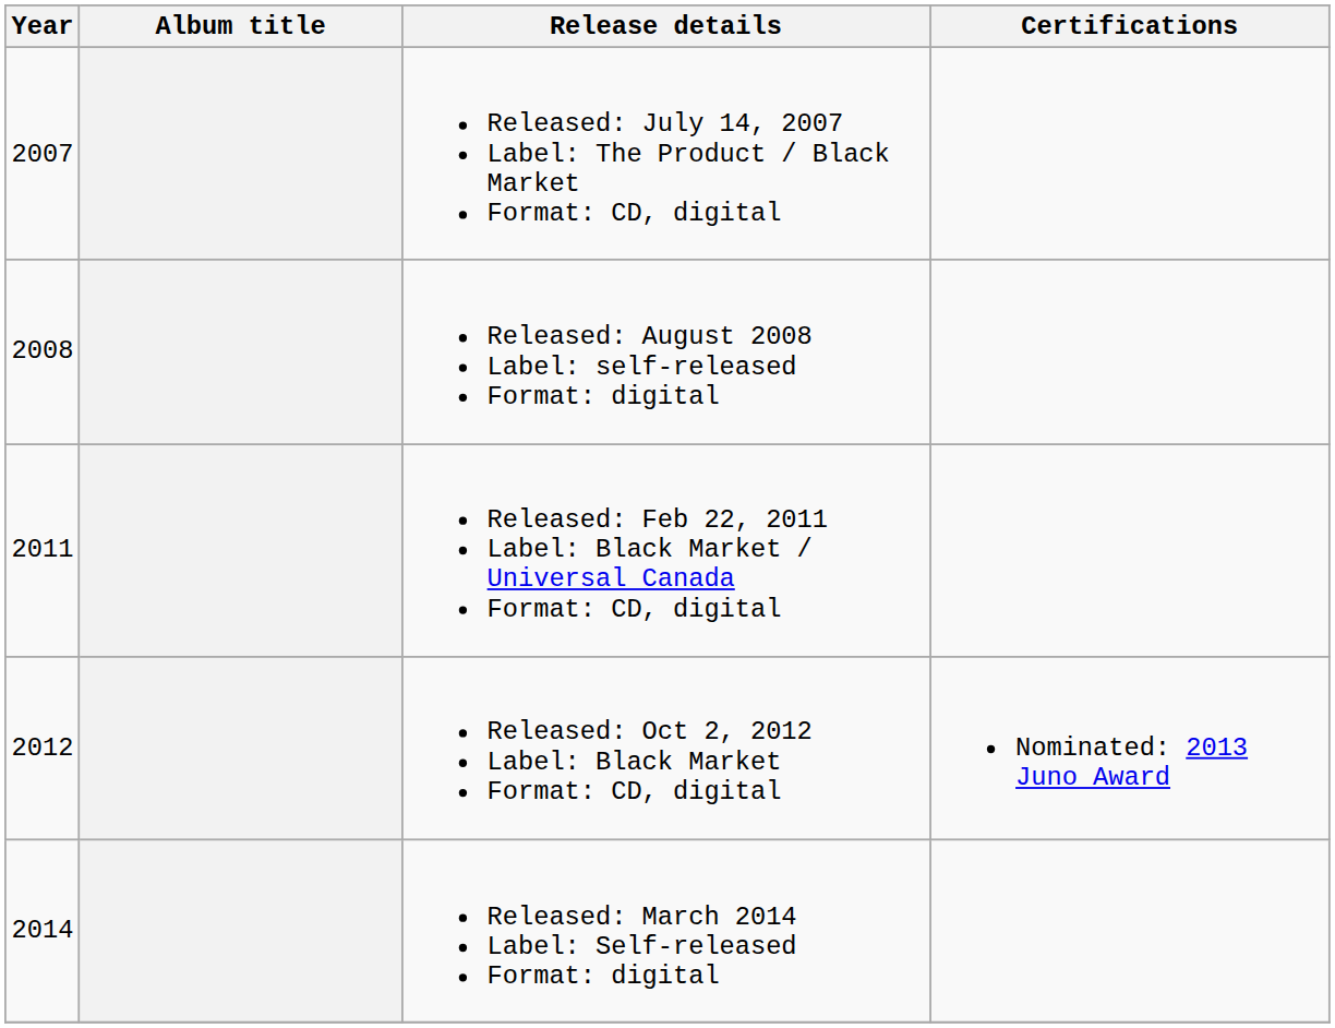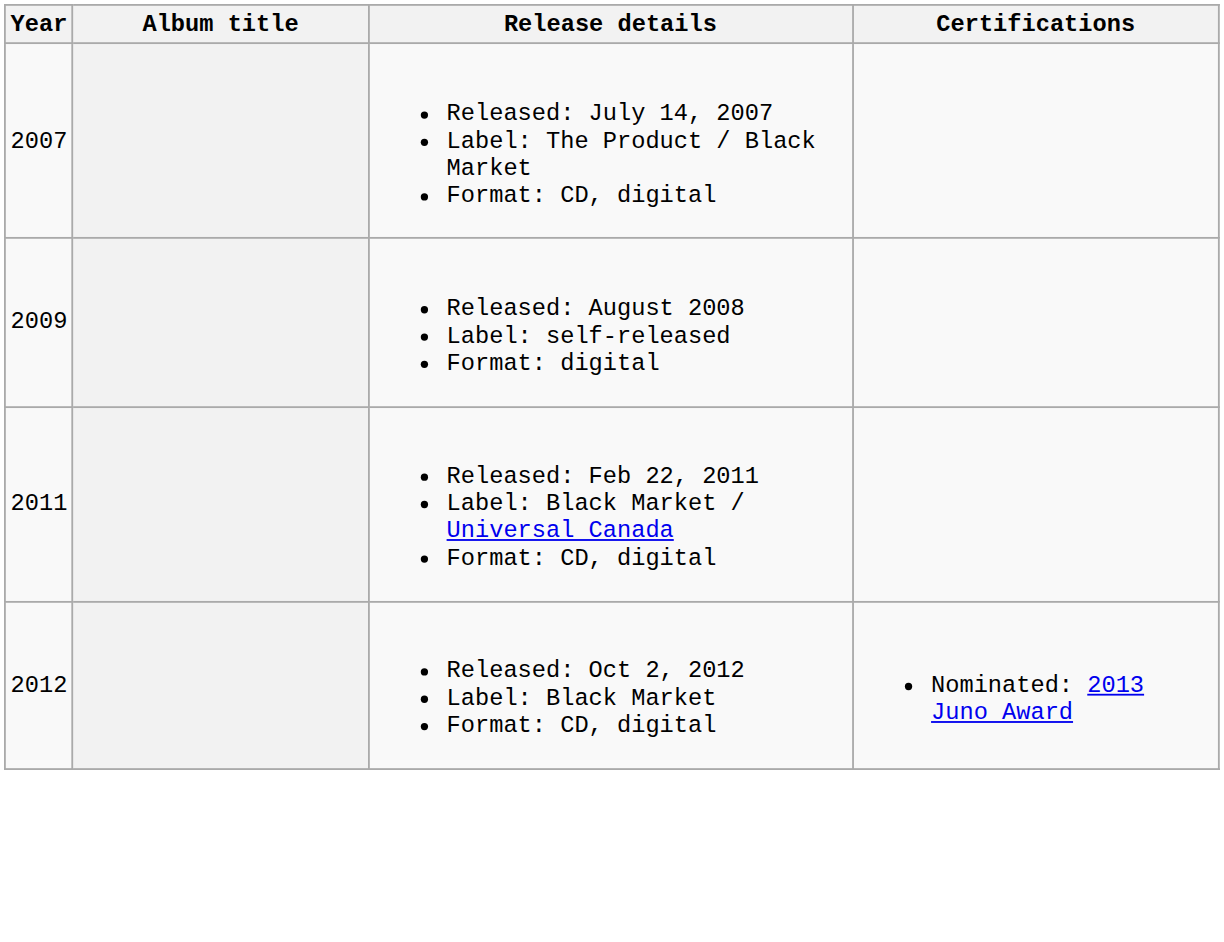Released: August 2008 Label: self-released Format: digital | Year: 2008 -> 2009
- row: 2014 | Released: March 2014 Label: Self-released Format: digital
